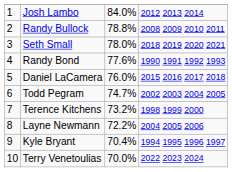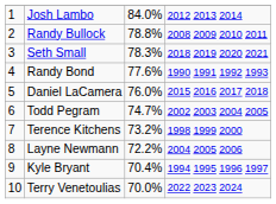Seth Small | column 3: 78.0% -> 78.3%
